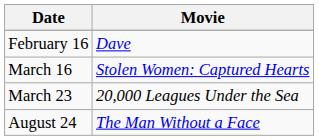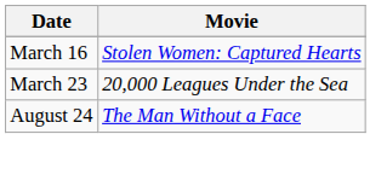- row: February 16 | Dave
